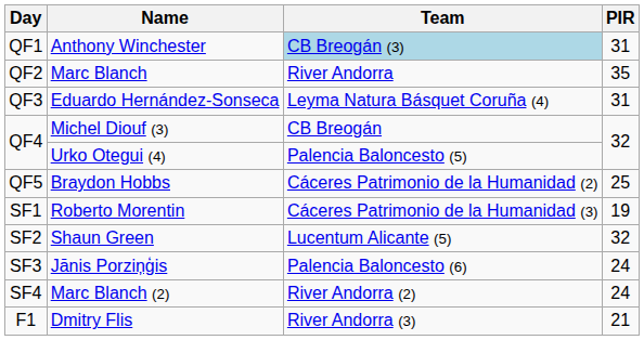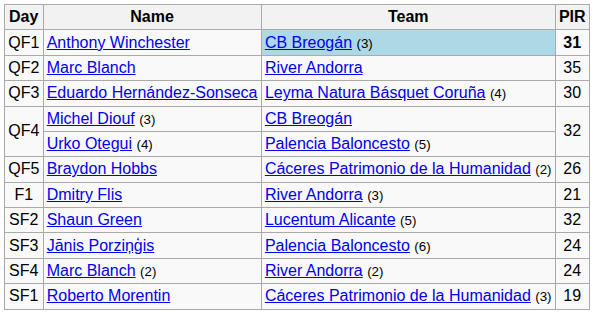Anthony Winchester | PIR: normal -> bold
Eduardo Hernández-Sonseca | PIR: 31 -> 30
Braydon Hobbs | PIR: 25 -> 26
rows swapped: Roberto Morentin <-> Dmitry Flis
